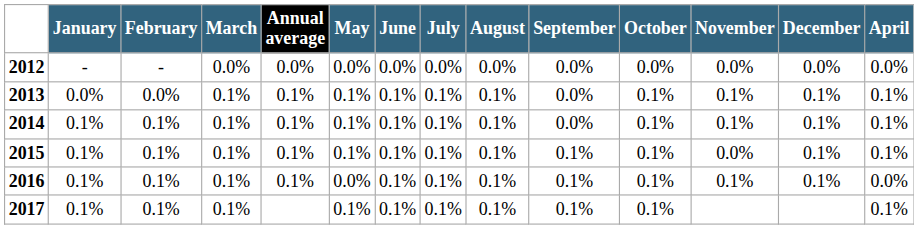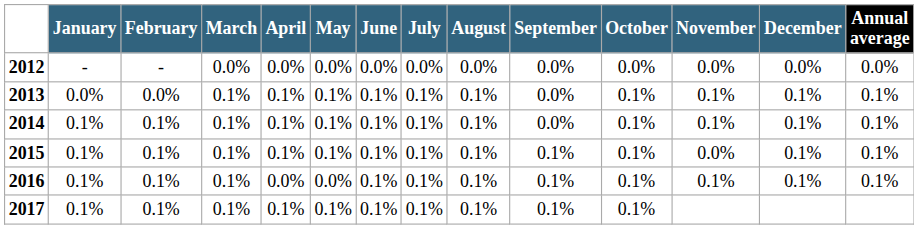columns swapped: April <-> Annual average
